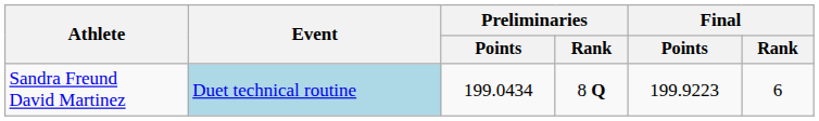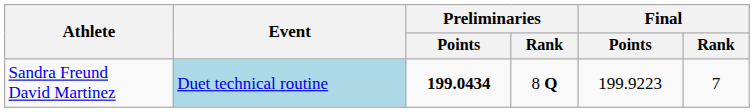Sandra Freund David Martinez | Preliminaries / Points: normal -> bold
Sandra Freund David Martinez | Final / Rank: 6 -> 7
